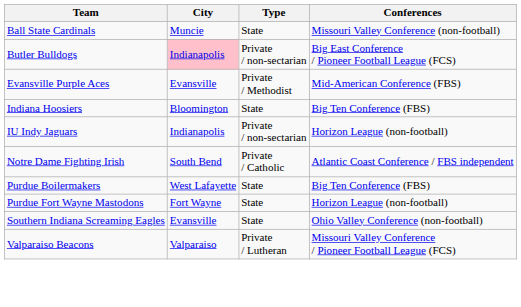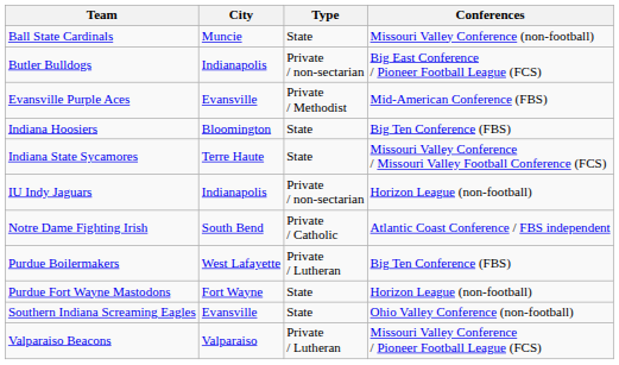Butler Bulldogs | City: pink background -> no background
+ row: Indiana State Sycamores | Terre Haute | State | Missouri Valley Conference / Missouri Valley Football Conference (FCS)
Purdue Boilermakers | Type: State -> Private / Lutheran
